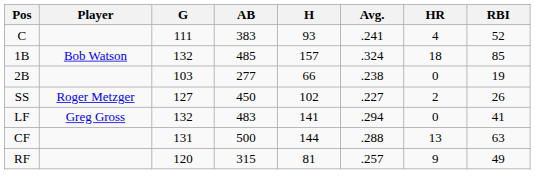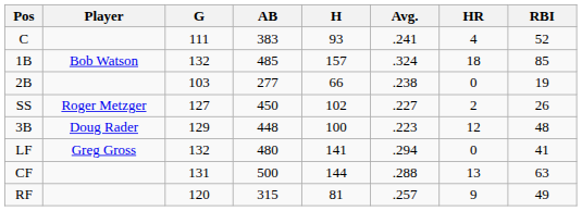+ row: 3B | Doug Rader | 129 | 448 | 100 | .223 | 12 | 48
LF | AB: 483 -> 480
